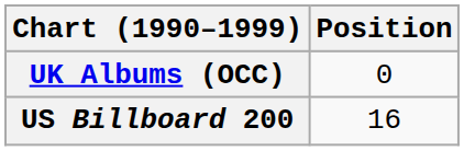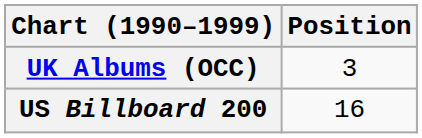UK Albums (OCC) | Position: 0 -> 3
